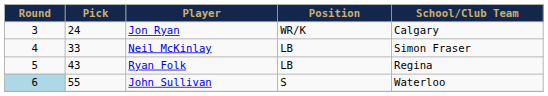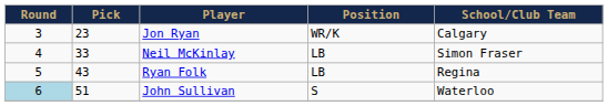Jon Ryan | Pick: 24 -> 23
John Sullivan | Pick: 55 -> 51
